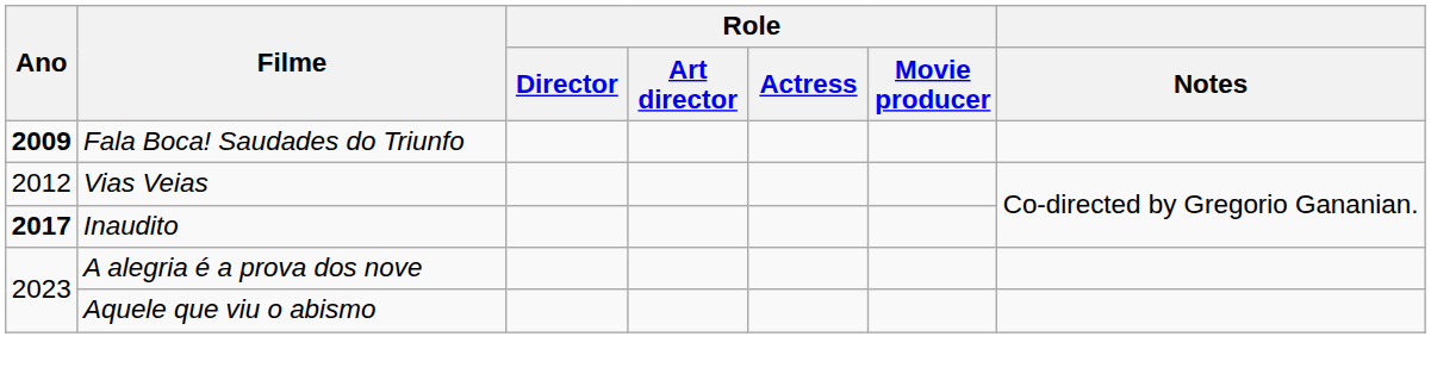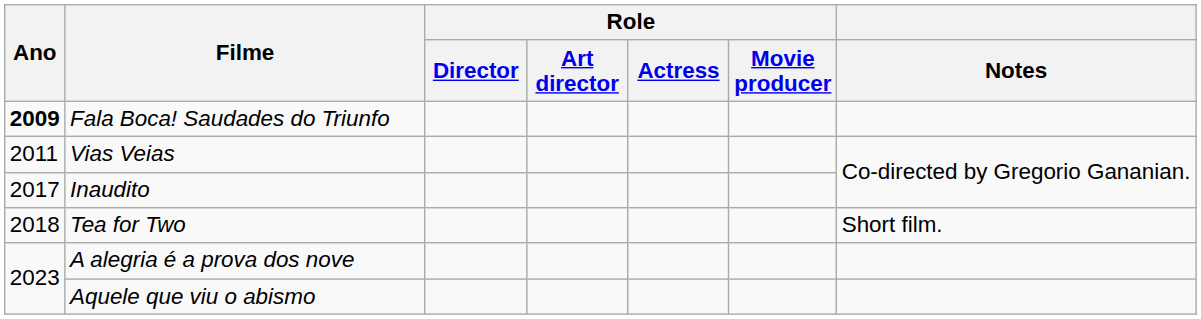Vias Veias | Ano: 2012 -> 2011
Inaudito | Ano: bold -> normal
+ row: 2018 | Tea for Two | Short film.
